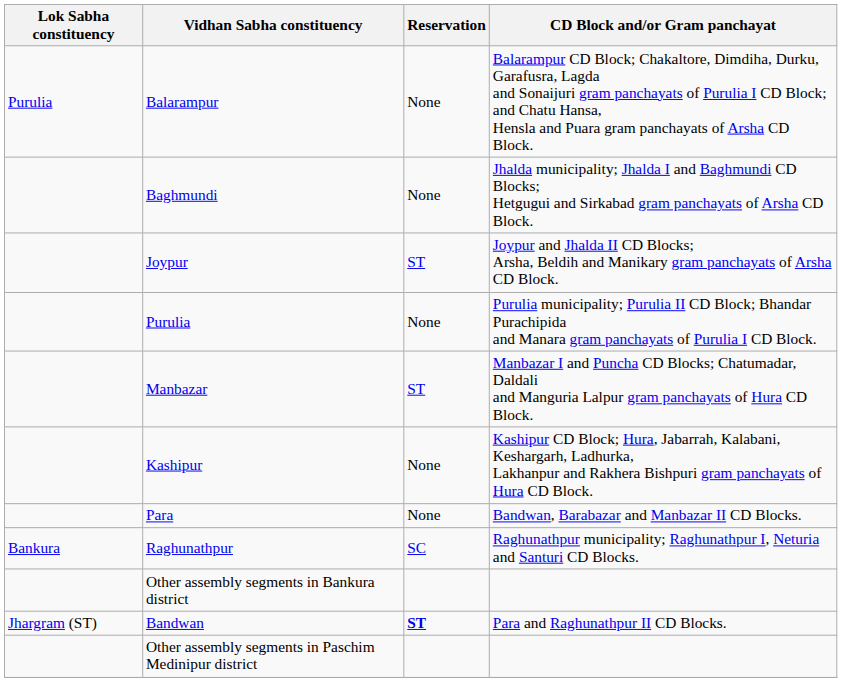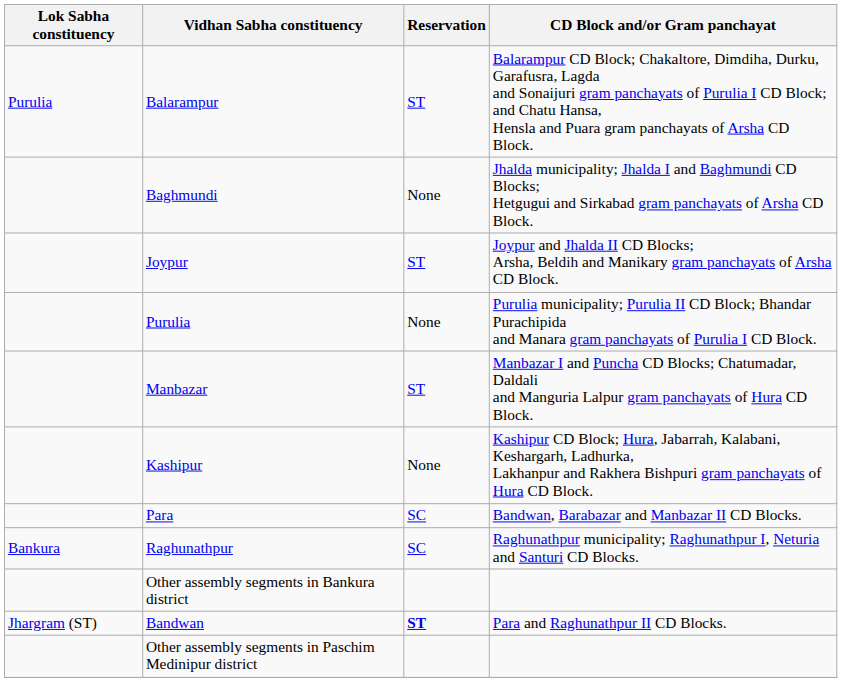Balarampur | Reservation: None -> ST
Para | Reservation: None -> SC
